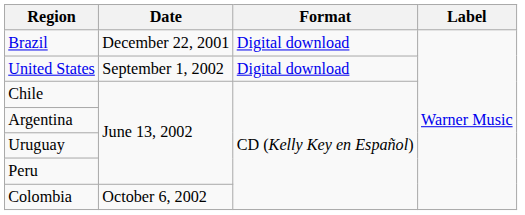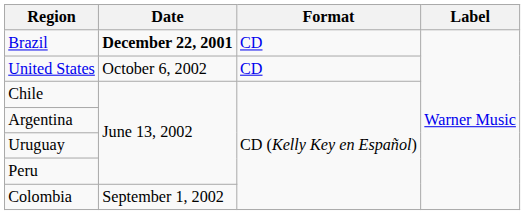Brazil | Date: normal -> bold
Brazil | Format: Digital download -> CD
United States | Date: September 1, 2002 -> October 6, 2002
United States | Format: Digital download -> CD
Colombia | Date: October 6, 2002 -> September 1, 2002
